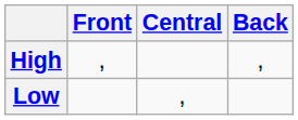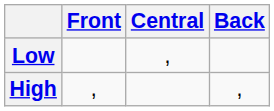rows swapped: High <-> Low
